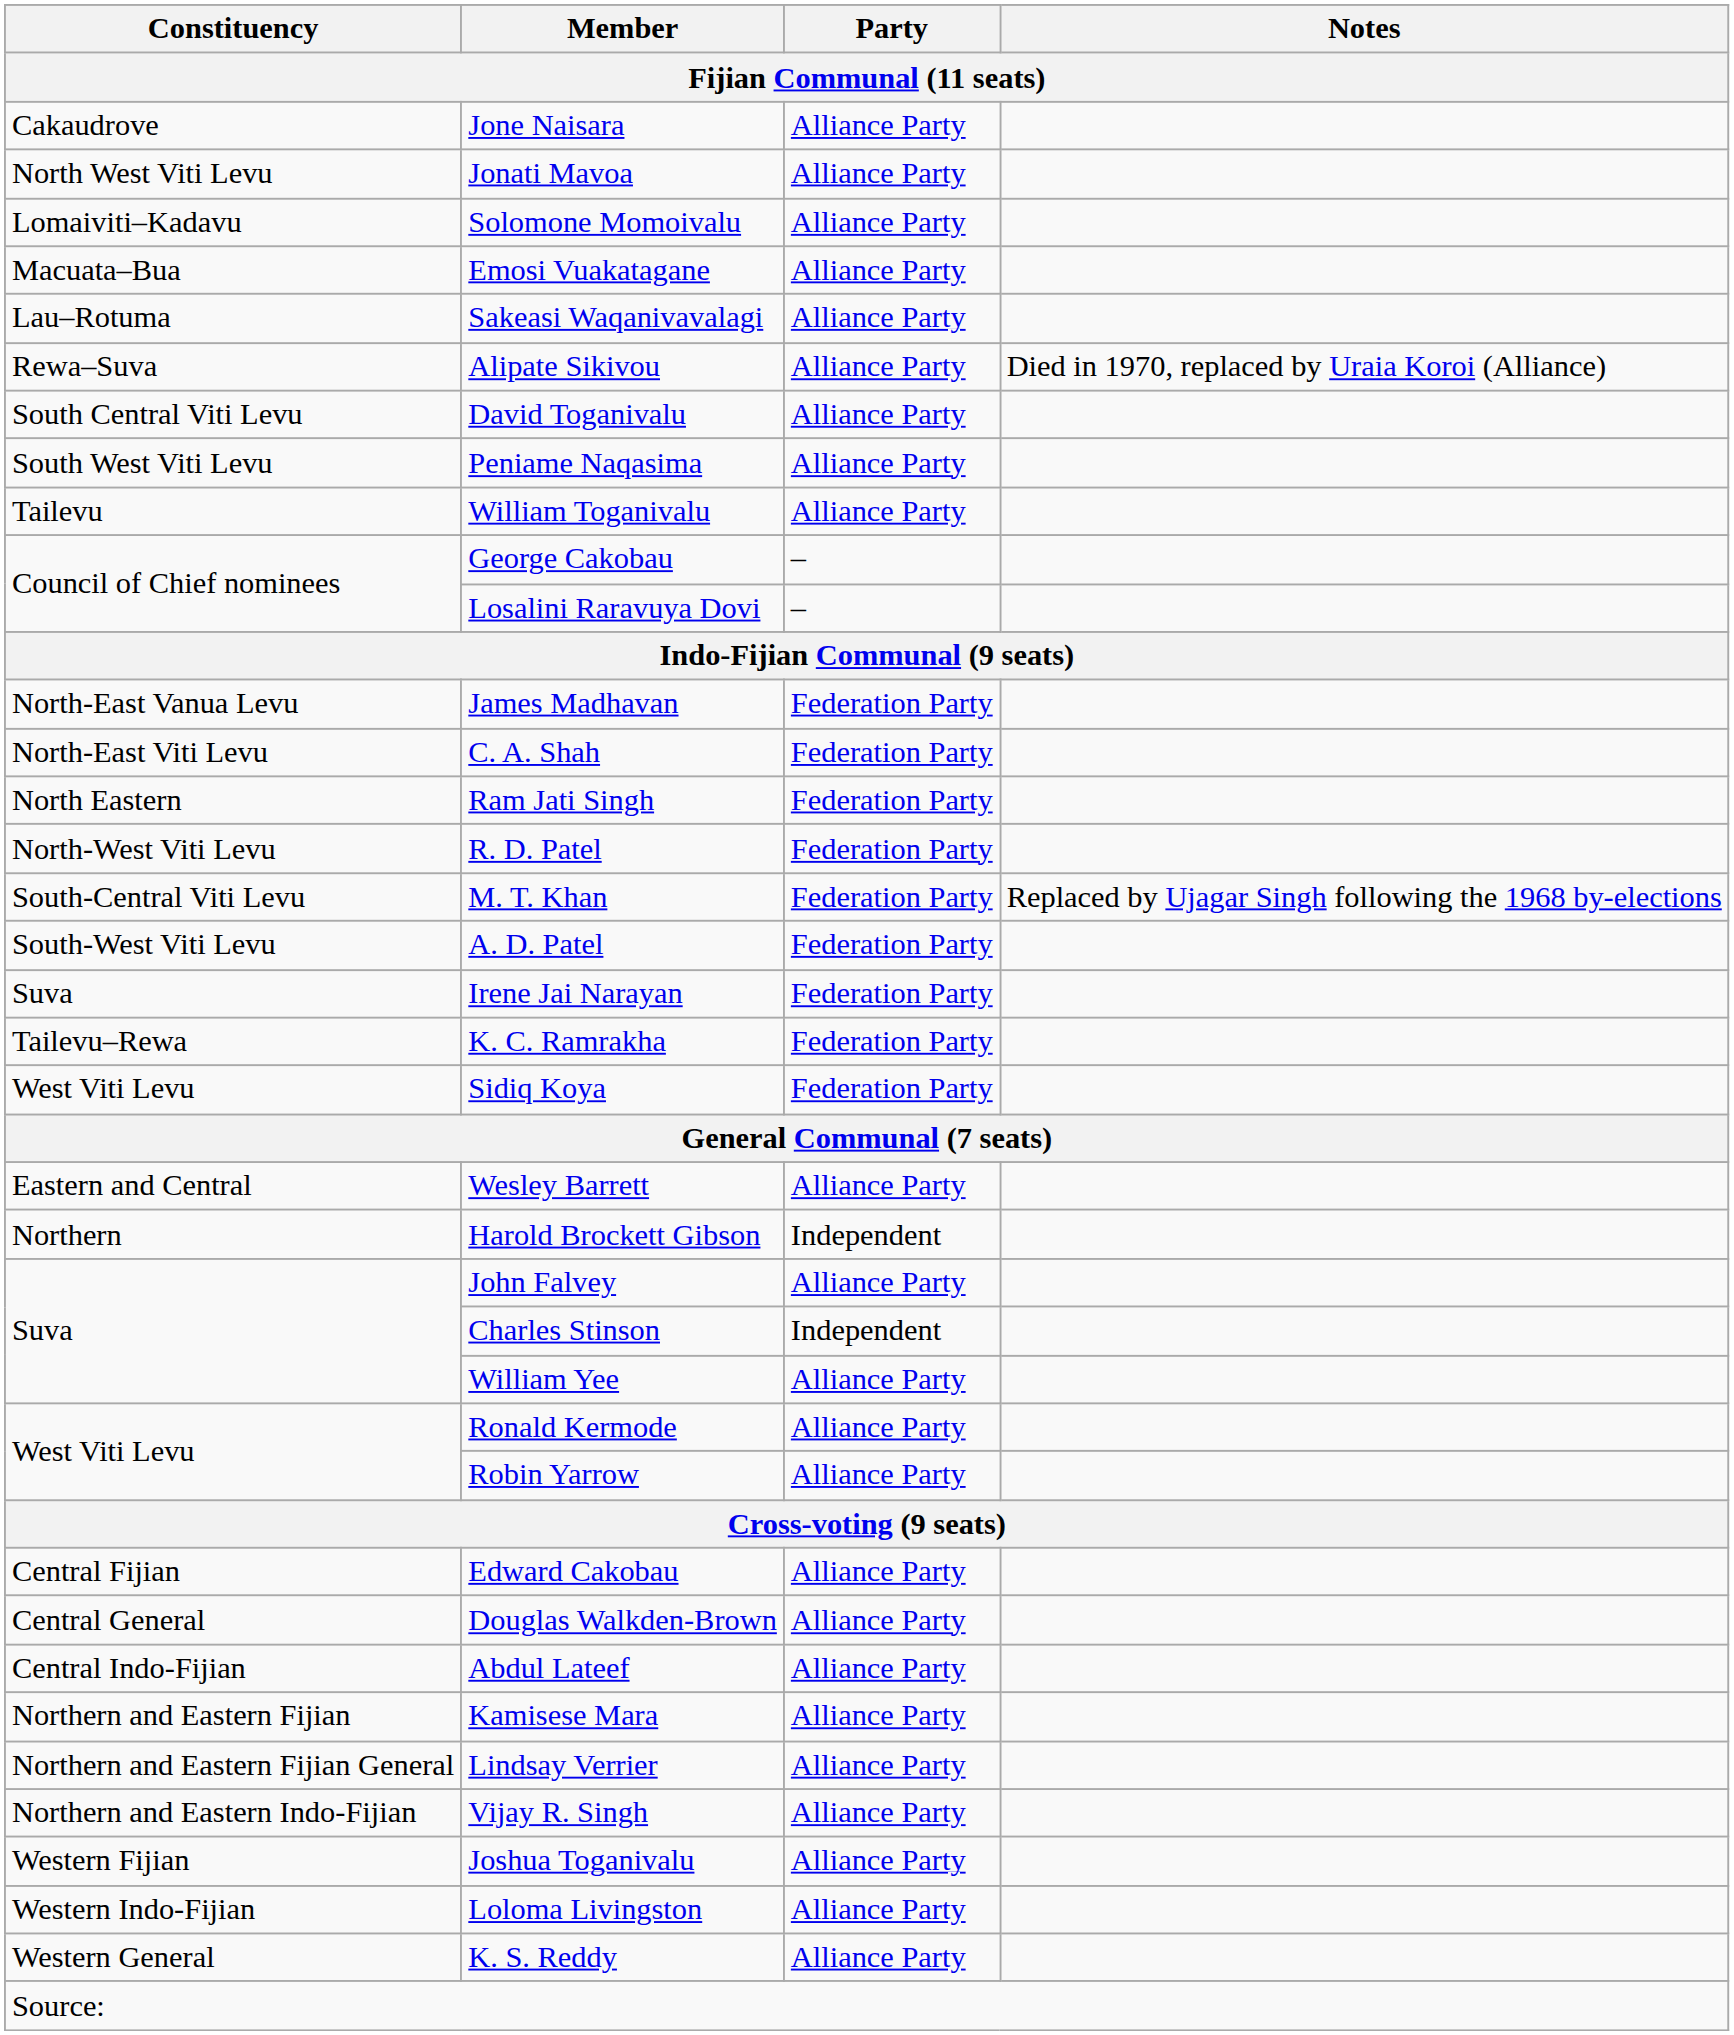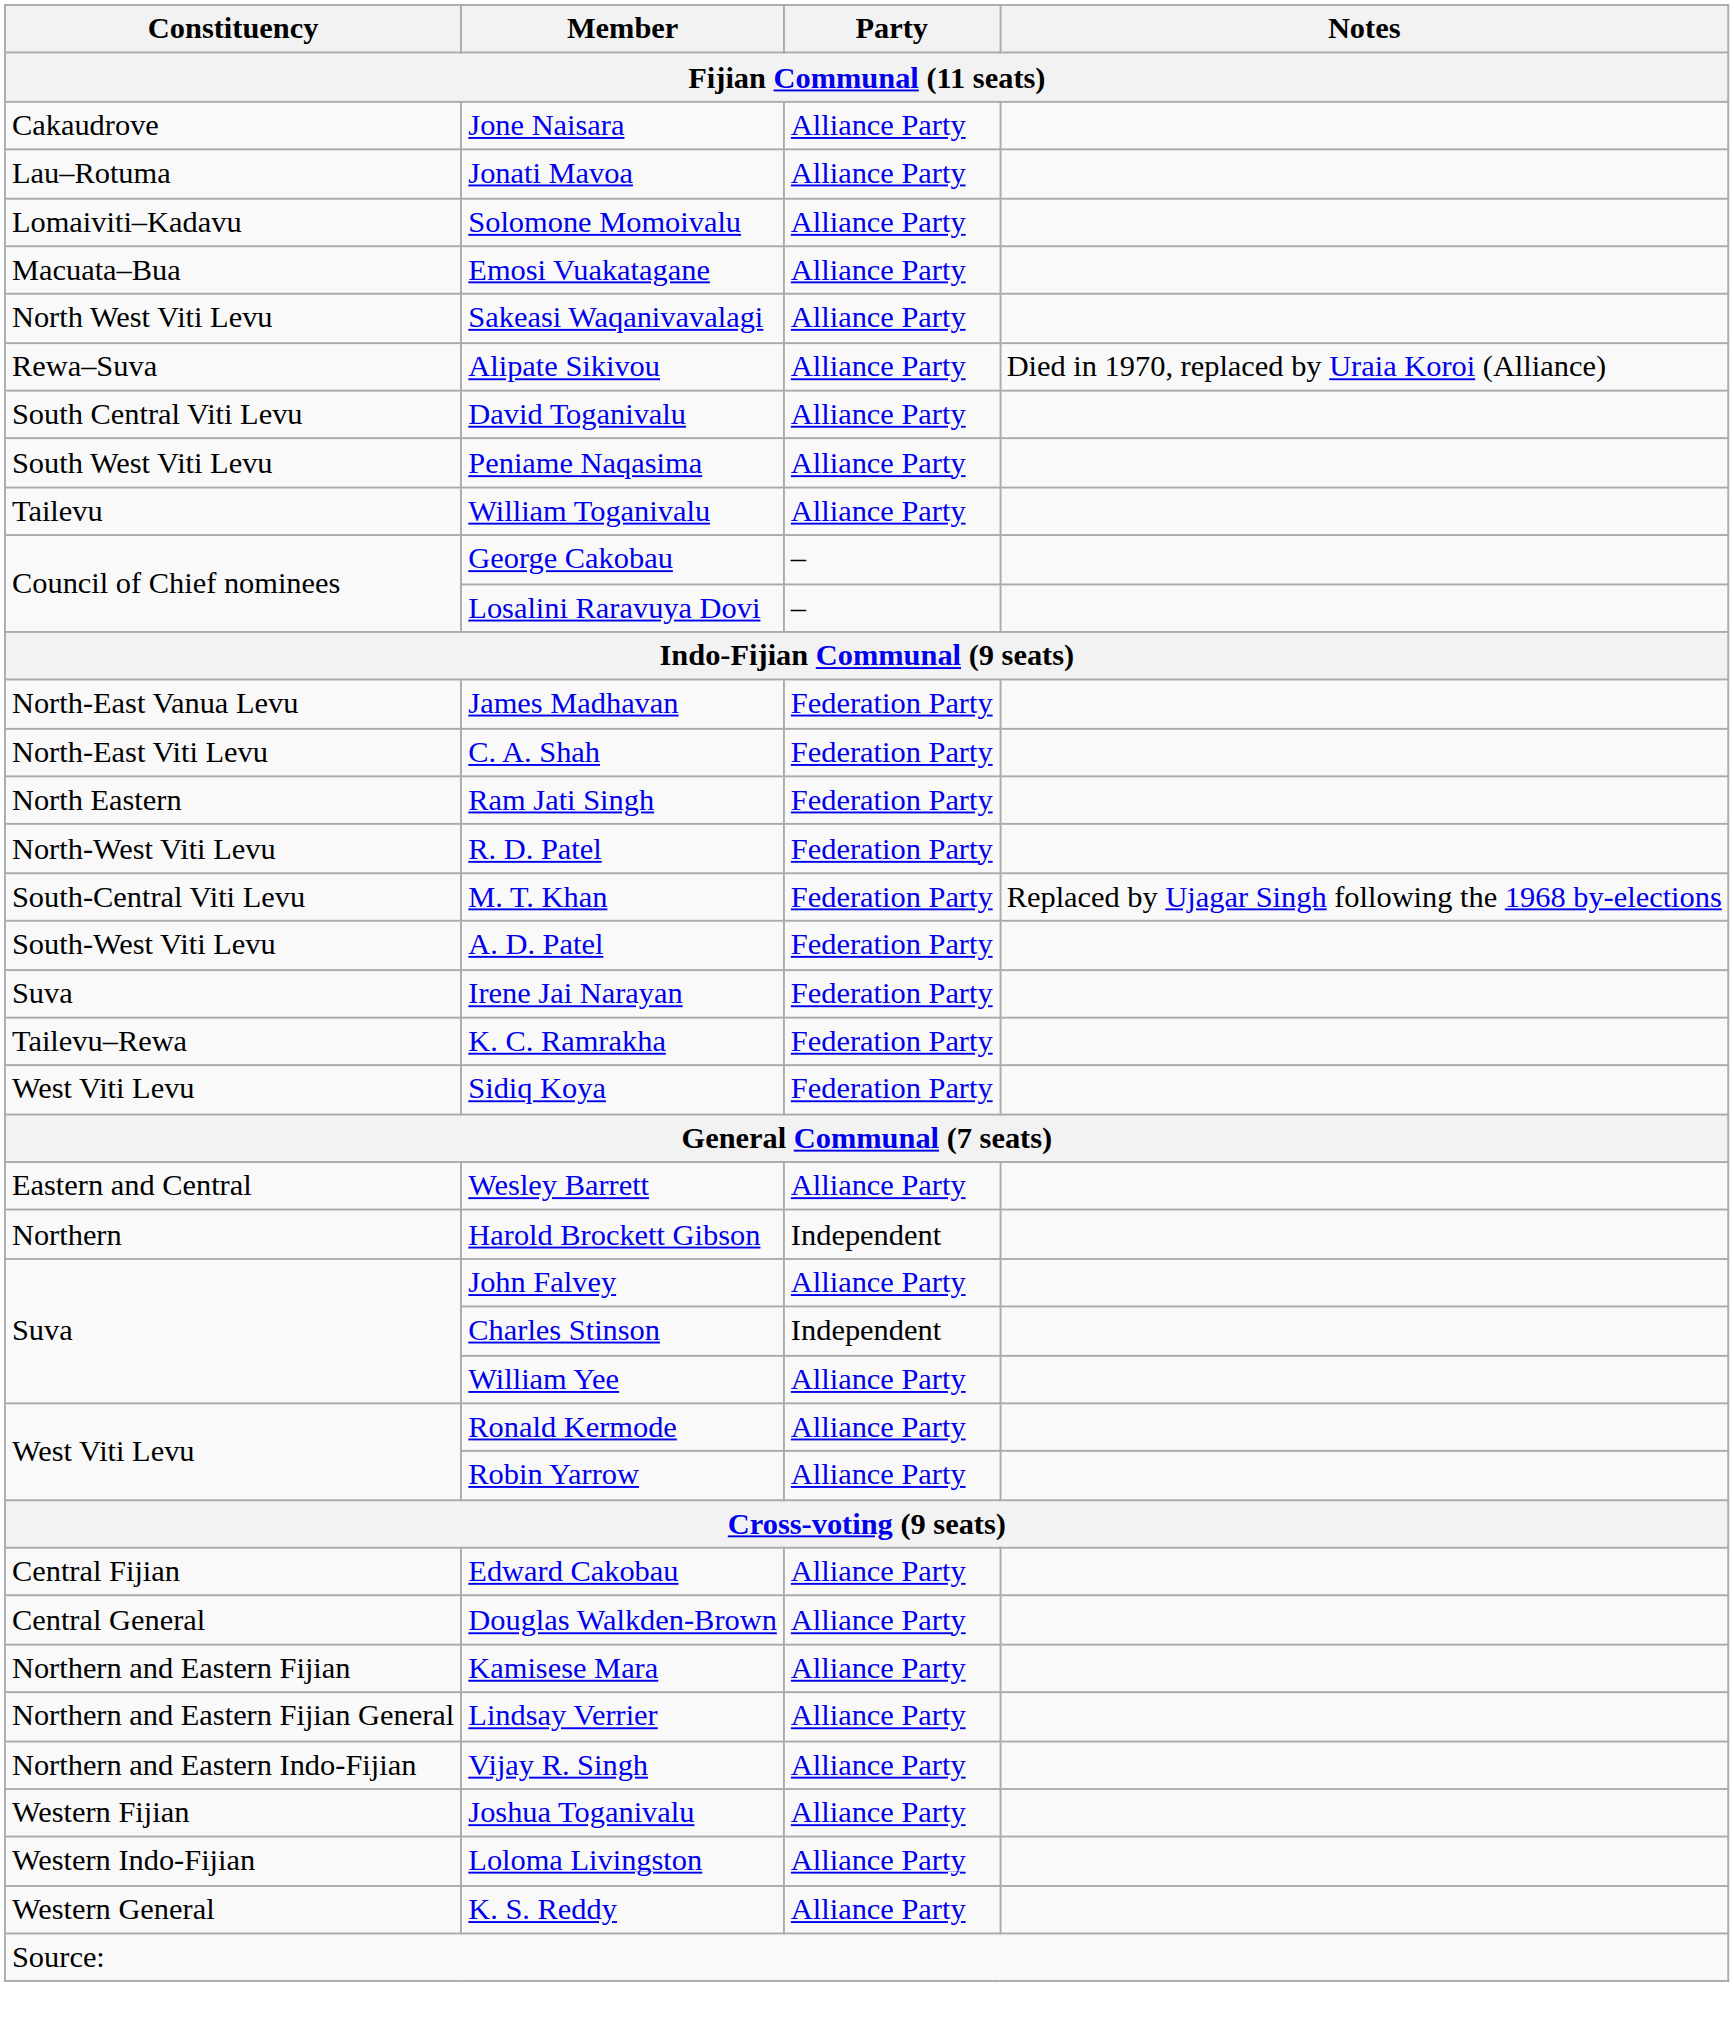Jonati Mavoa | Constituency: North West Viti Levu -> Lau–Rotuma
Sakeasi Waqanivavalagi | Constituency: Lau–Rotuma -> North West Viti Levu
- row: Central Indo-Fijian | Abdul Lateef | Alliance Party
